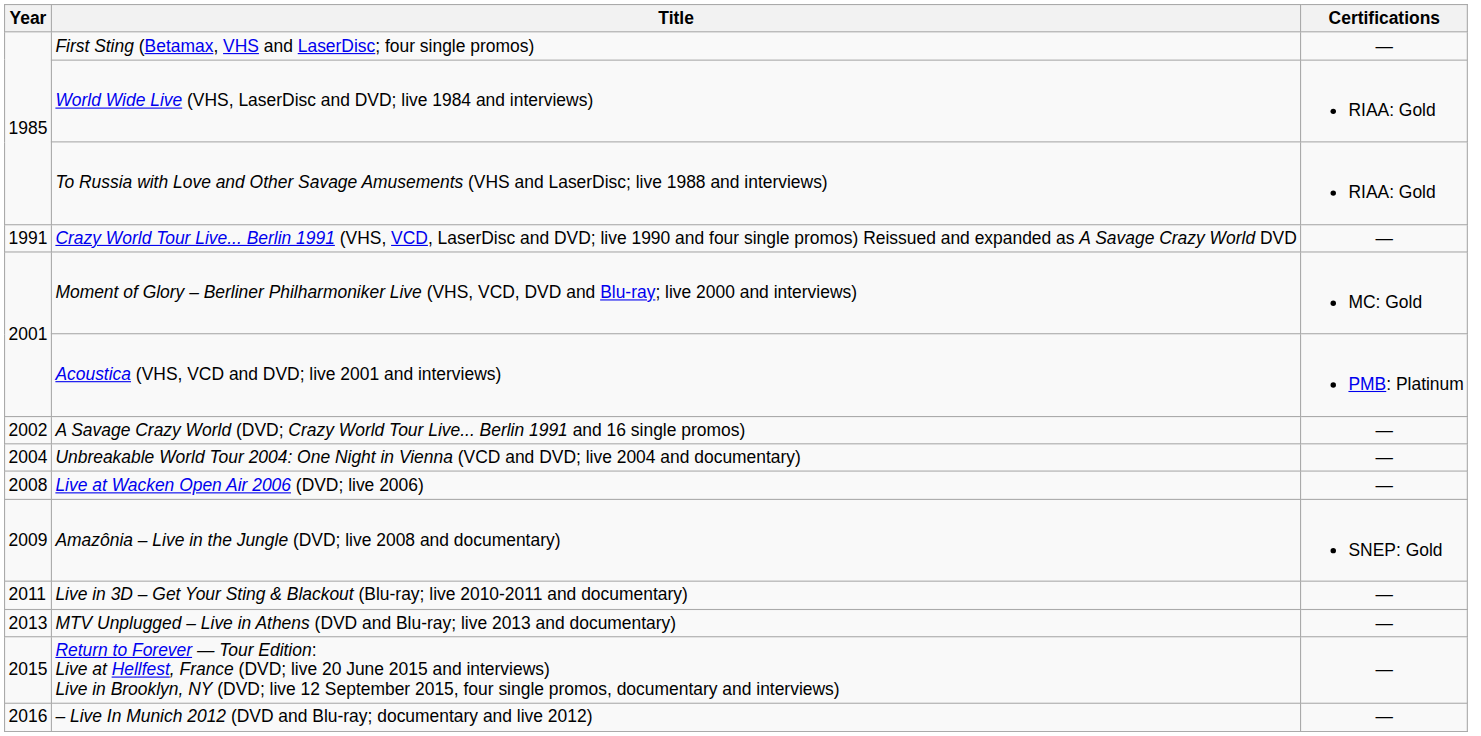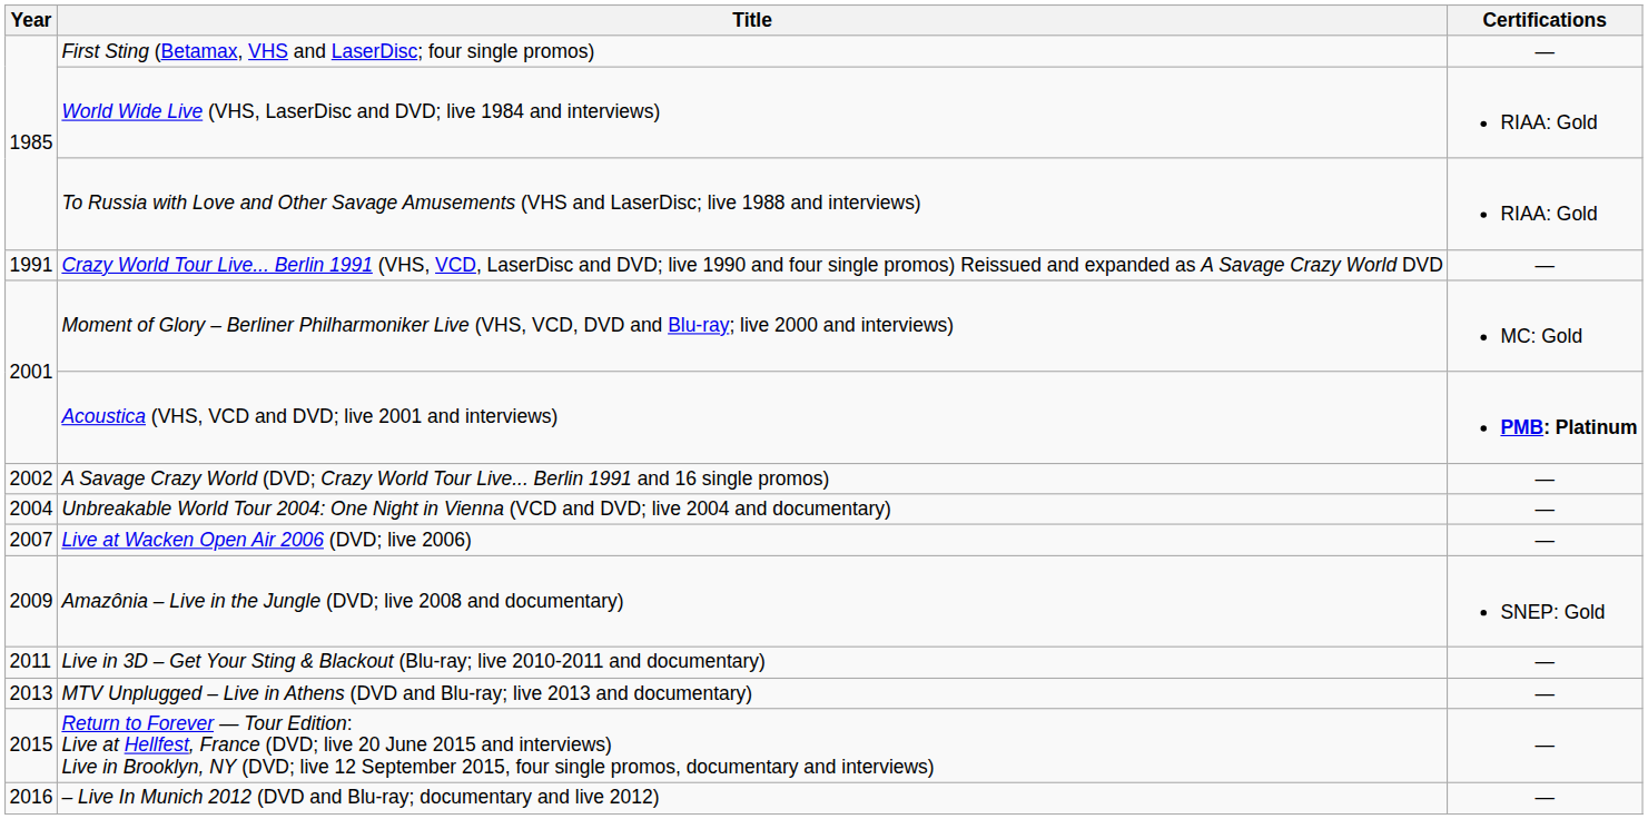Acoustica (VHS, VCD and DVD; live 2001 and interviews) | Certifications: normal -> bold
Live at Wacken Open Air 2006 (DVD; live 2006) | Year: 2008 -> 2007
